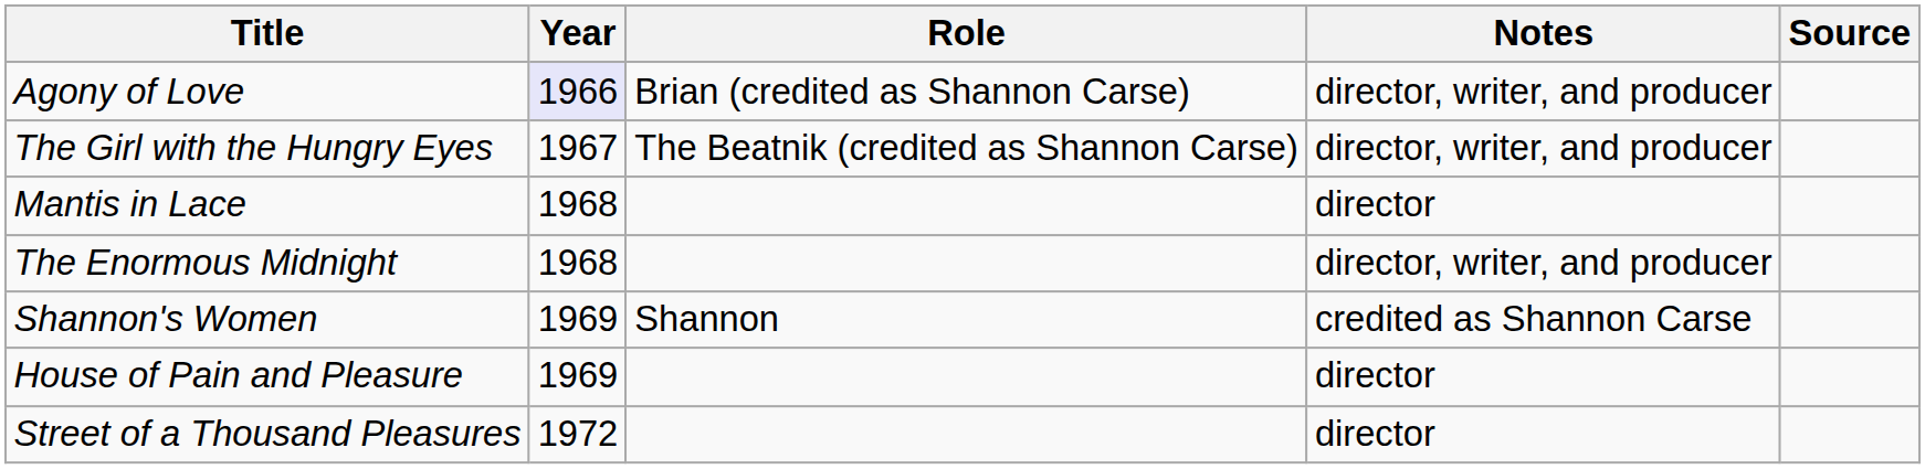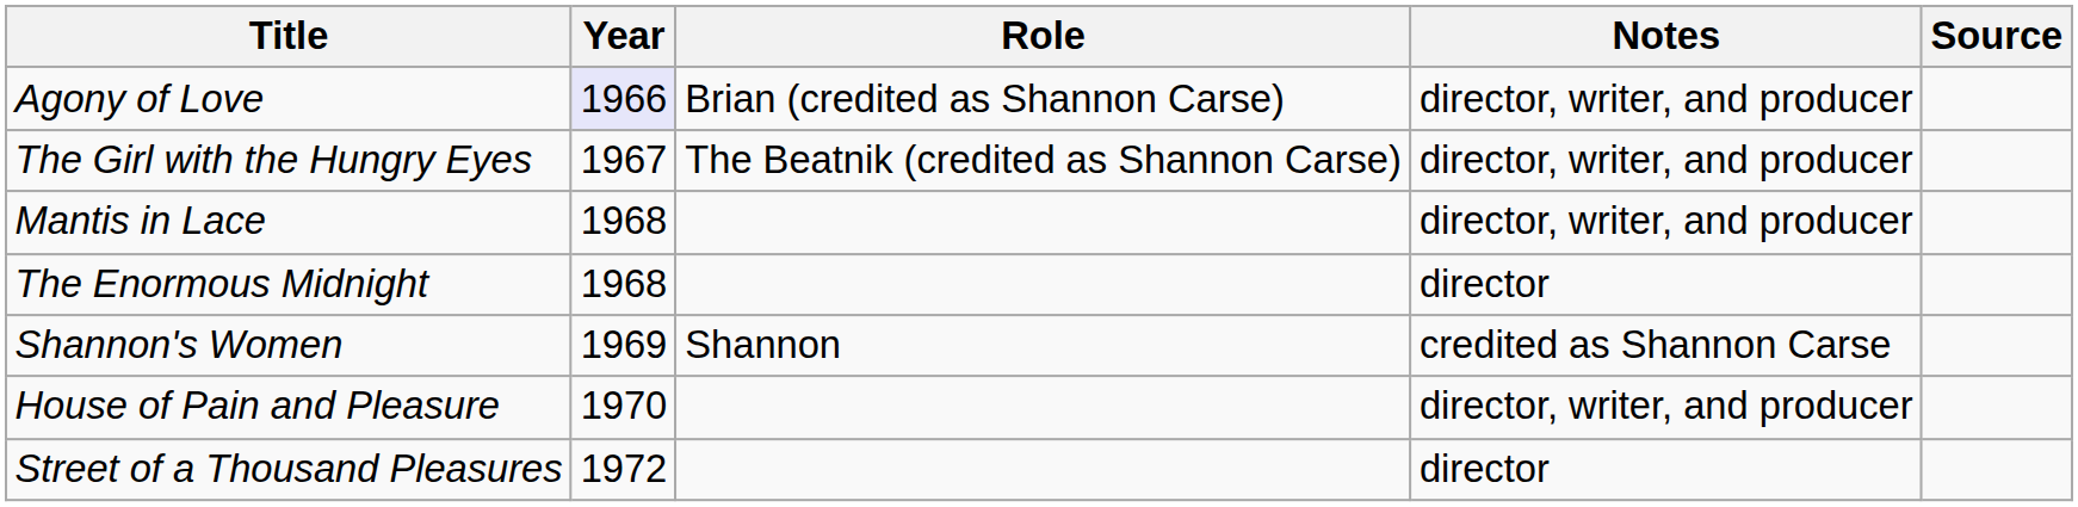Mantis in Lace | Notes: director -> director, writer, and producer
The Enormous Midnight | Notes: director, writer, and producer -> director
House of Pain and Pleasure | Year: 1969 -> 1970
House of Pain and Pleasure | Notes: director -> director, writer, and producer
